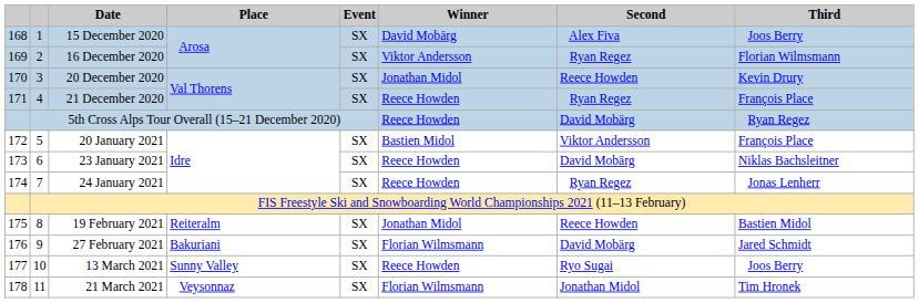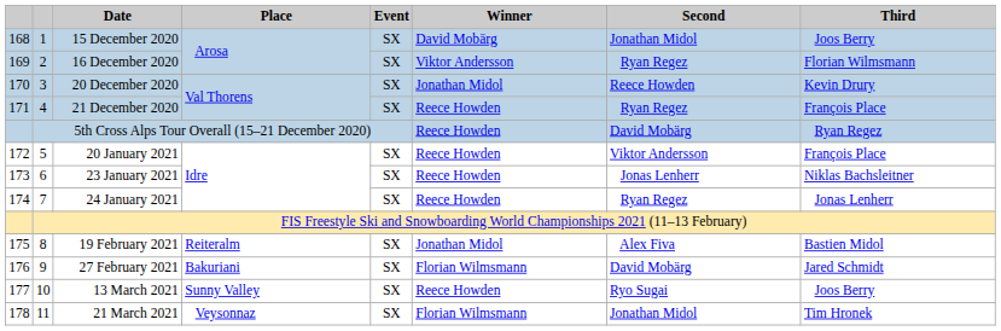15 December 2020 | Second: Alex Fiva -> Jonathan Midol
20 January 2021 | Winner: Bastien Midol -> Reece Howden
23 January 2021 | Second: David Mobärg -> Jonas Lenherr
19 February 2021 | Second: Reece Howden -> Alex Fiva
